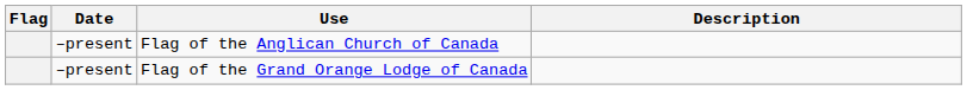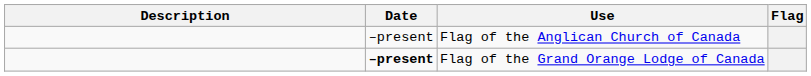columns swapped: Flag <-> Description
Flag of the Grand Orange Lodge of Canada | Date: normal -> bold
